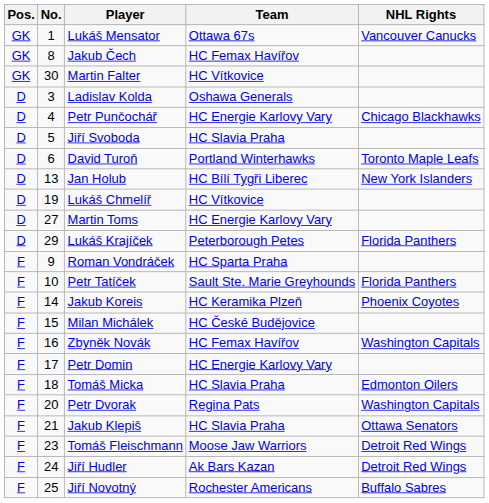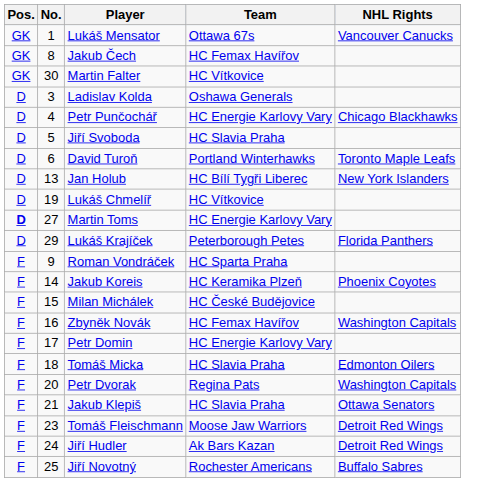Martin Toms | Pos.: normal -> bold
- row: F | 10 | Petr Tatíček | Sault Ste. Marie Greyhounds | Florida Panthers
